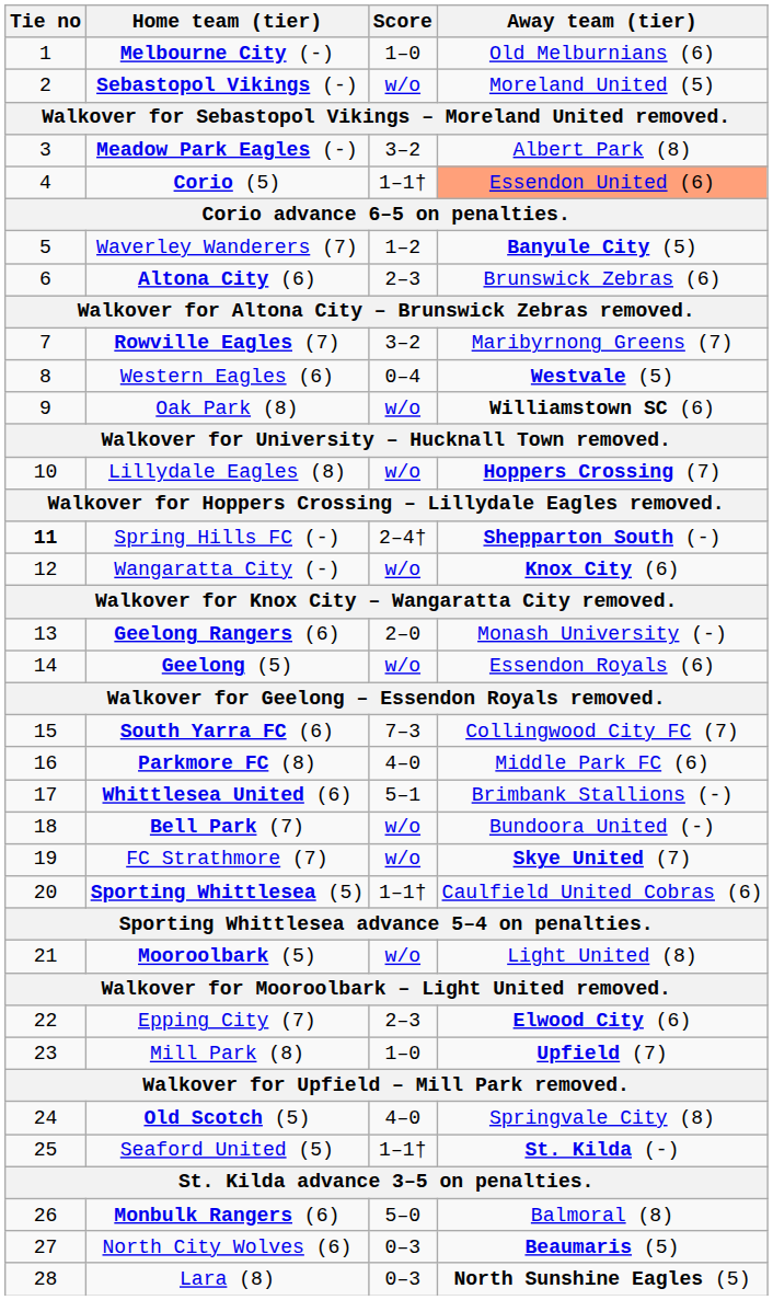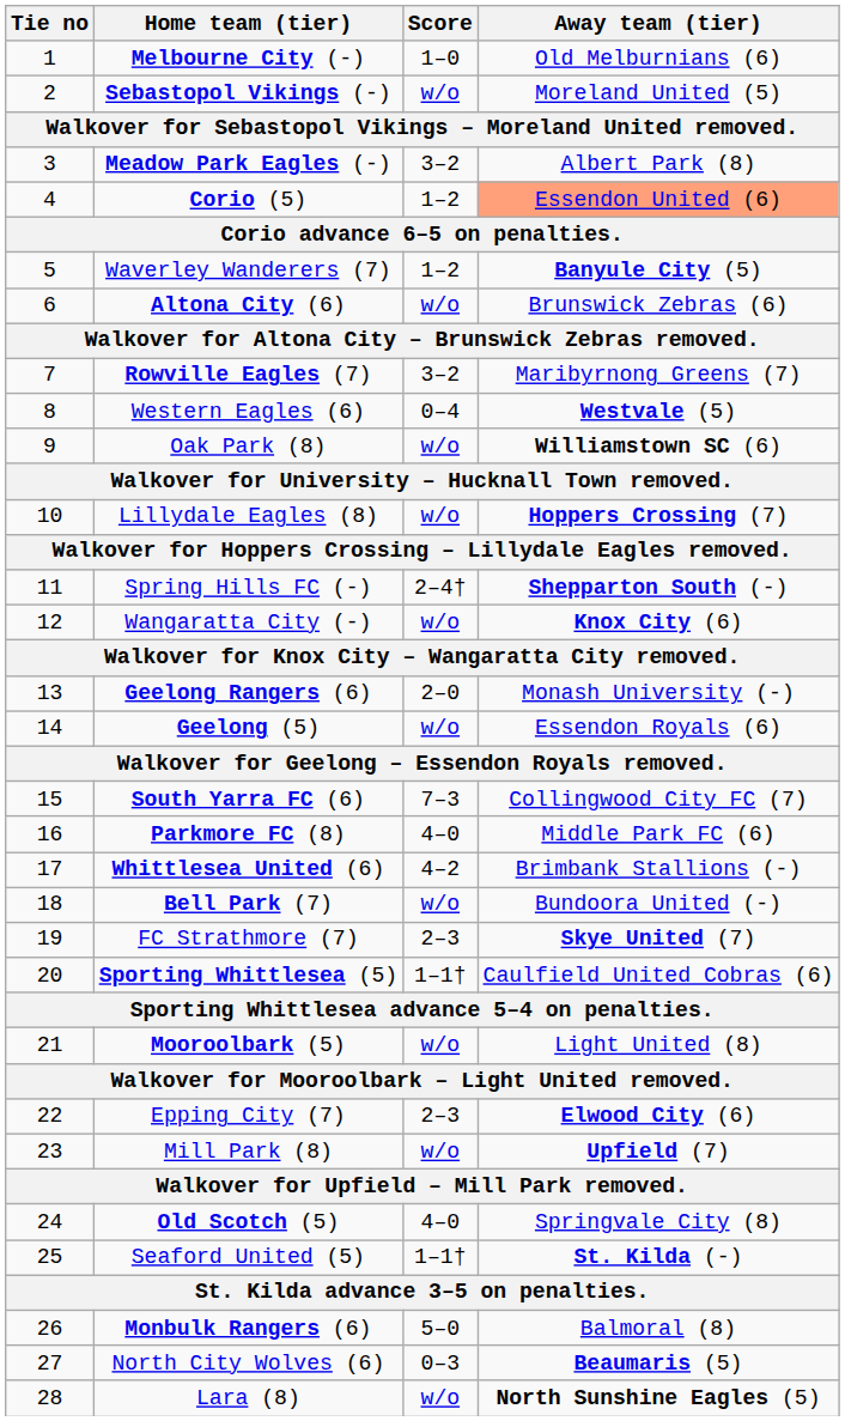Corio (5) | Score: 1–1† -> 1–2
Altona City (6) | Score: 2–3 -> w/o
Spring Hills FC (-) | Tie no: bold -> normal
Whittlesea United (6) | Score: 5–1 -> 4–2
FC Strathmore (7) | Score: w/o -> 2–3
Mill Park (8) | Score: 1–0 -> w/o
Lara (8) | Score: 0–3 -> w/o
